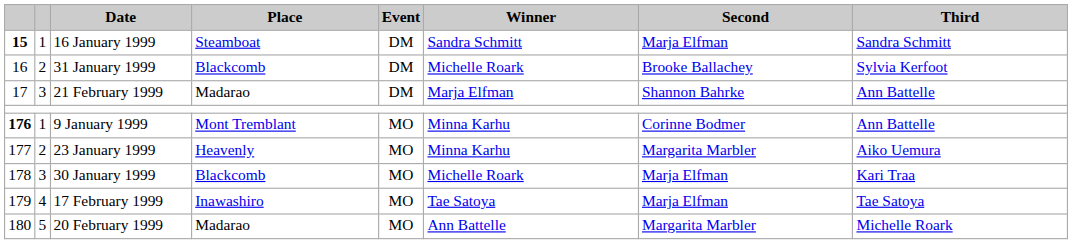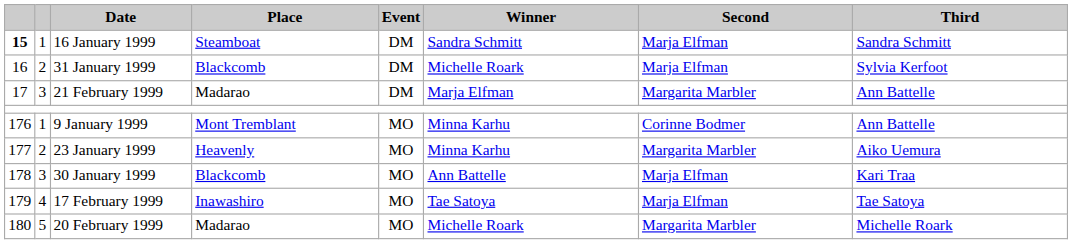31 January 1999 | Second: Brooke Ballachey -> Marja Elfman
21 February 1999 | Second: Shannon Bahrke -> Margarita Marbler
9 January 1999 | column 1: bold -> normal
30 January 1999 | Winner: Michelle Roark -> Ann Battelle
20 February 1999 | Winner: Ann Battelle -> Michelle Roark
